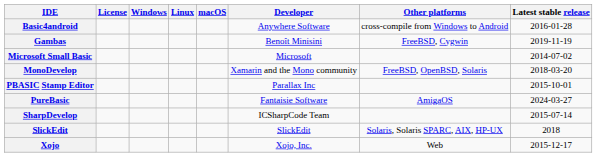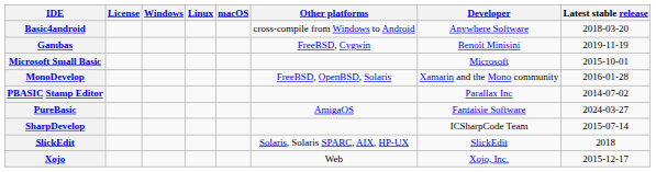columns swapped: Developer <-> Other platforms
Basic4android | Latest stable release: 2016-01-28 -> 2018-03-20
Microsoft Small Basic | Latest stable release: 2014-07-02 -> 2015-10-01
MonoDevelop | Latest stable release: 2018-03-20 -> 2016-01-28
PBASIC Stamp Editor | Latest stable release: 2015-10-01 -> 2014-07-02
